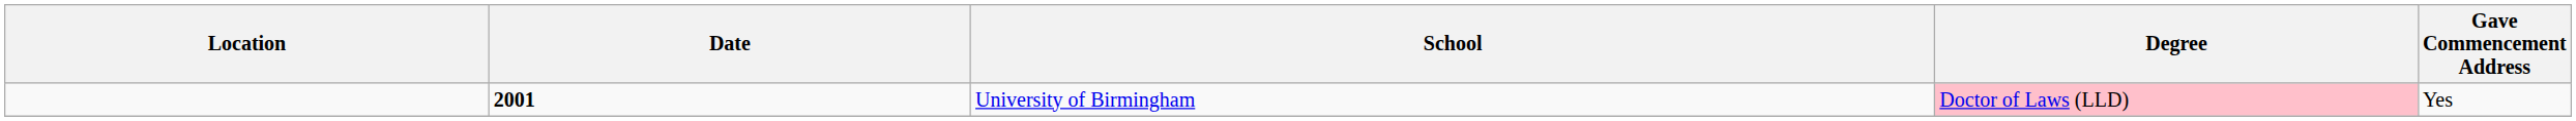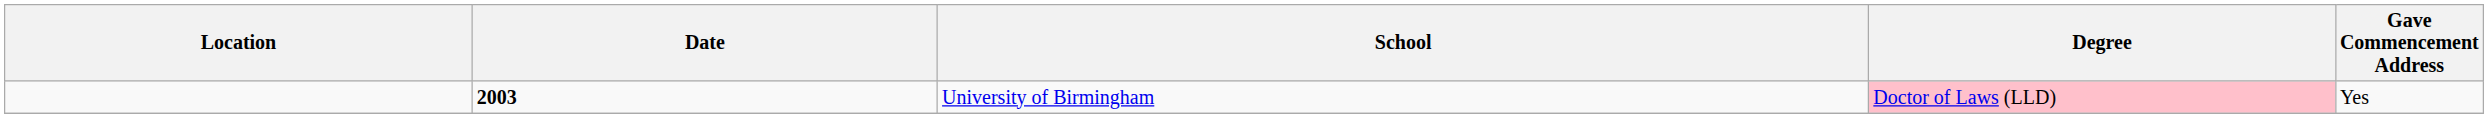University of Birmingham | Date: 2001 -> 2003
